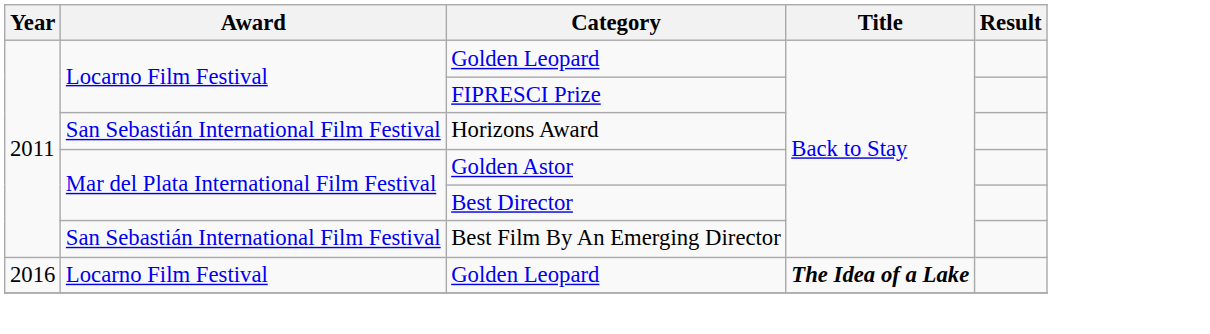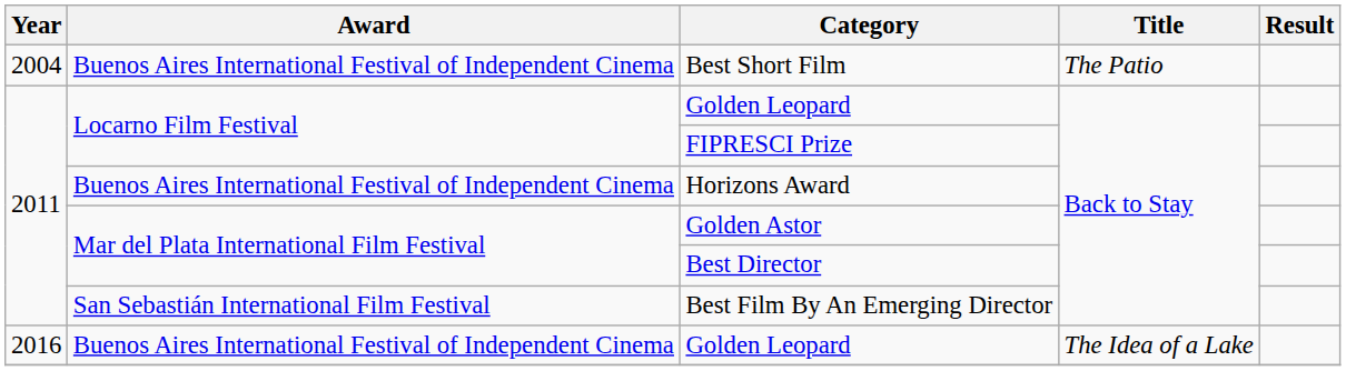+ row: 2004 | Buenos Aires International Festival of Independent Cinema | Best Short Film | The Patio
Horizons Award | Award: San Sebastián International Film Festival -> Buenos Aires International Festival of Independent Cinema
2016 / Golden Leopard | Award: Locarno Film Festival -> Buenos Aires International Festival of Independent Cinema
2016 / Golden Leopard | Title: bold -> normal
